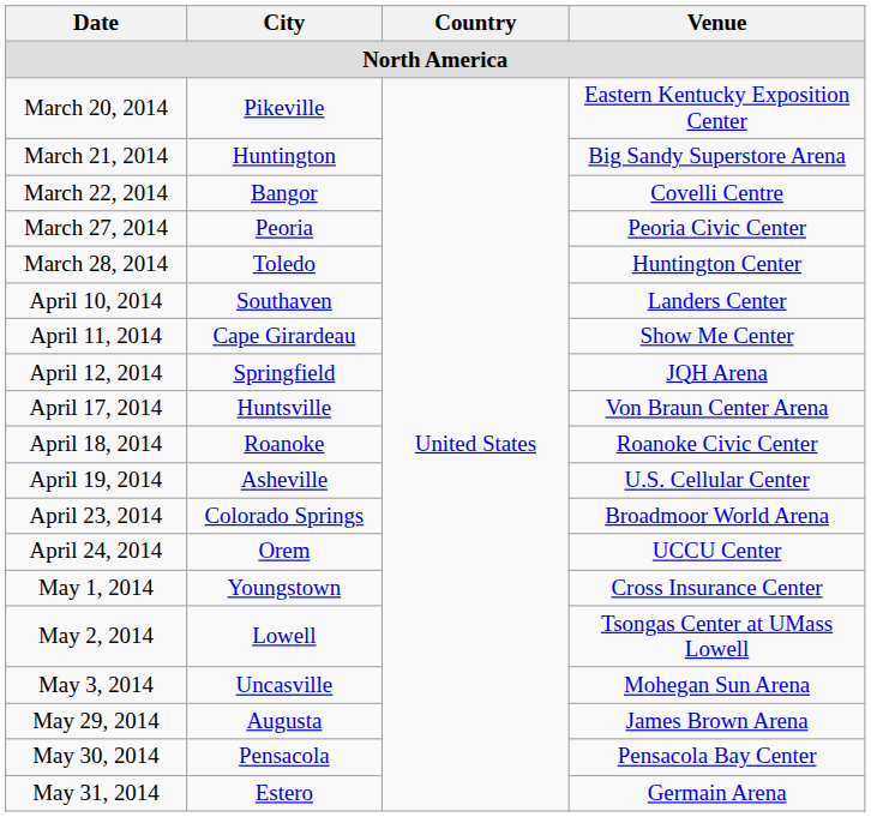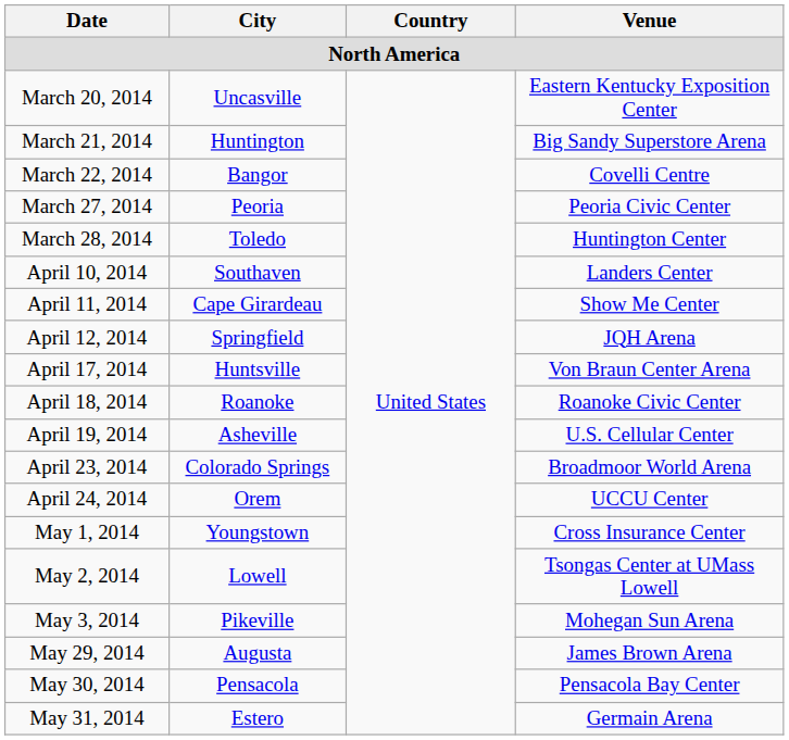March 20, 2014 | City: Pikeville -> Uncasville
May 3, 2014 | City: Uncasville -> Pikeville
